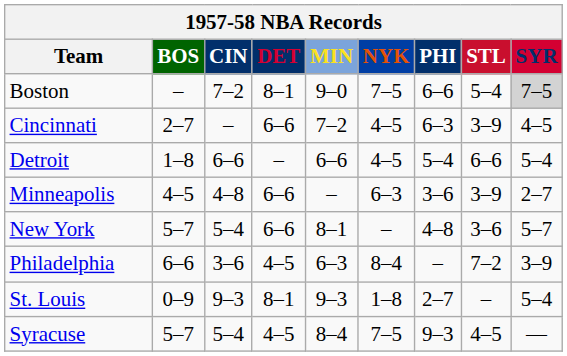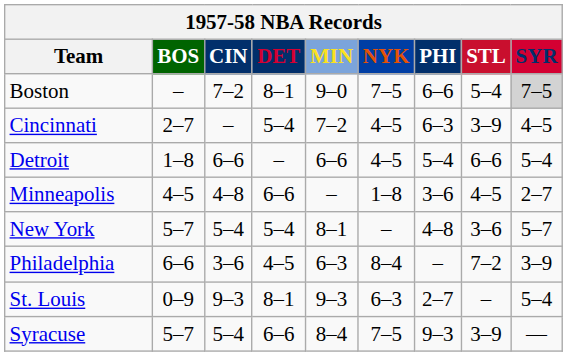Cincinnati | DET: 6–6 -> 5–4
Minneapolis | NYK: 6–3 -> 1–8
Minneapolis | STL: 3–9 -> 4–5
New York | DET: 6–6 -> 5–4
St. Louis | NYK: 1–8 -> 6–3
Syracuse | DET: 4–5 -> 6–6
Syracuse | STL: 4–5 -> 3–9
